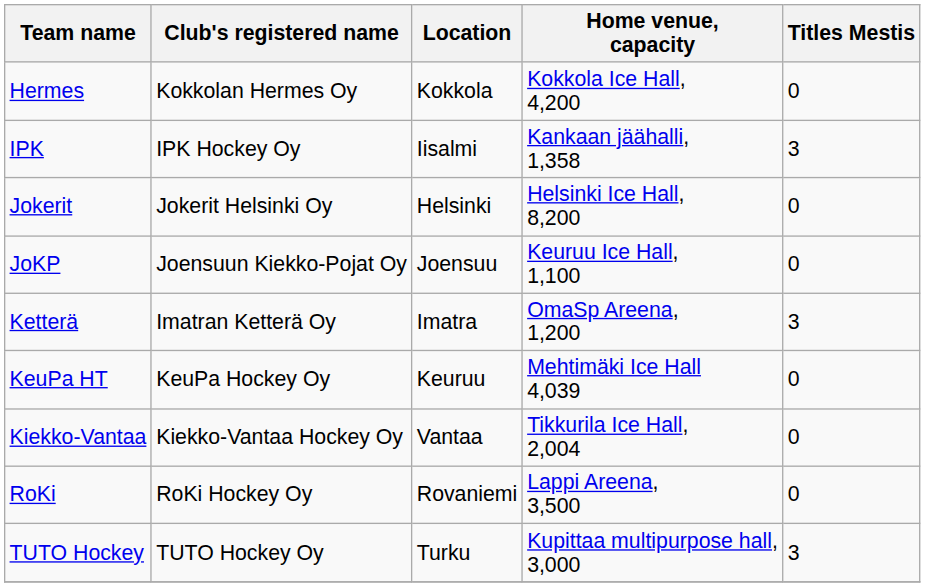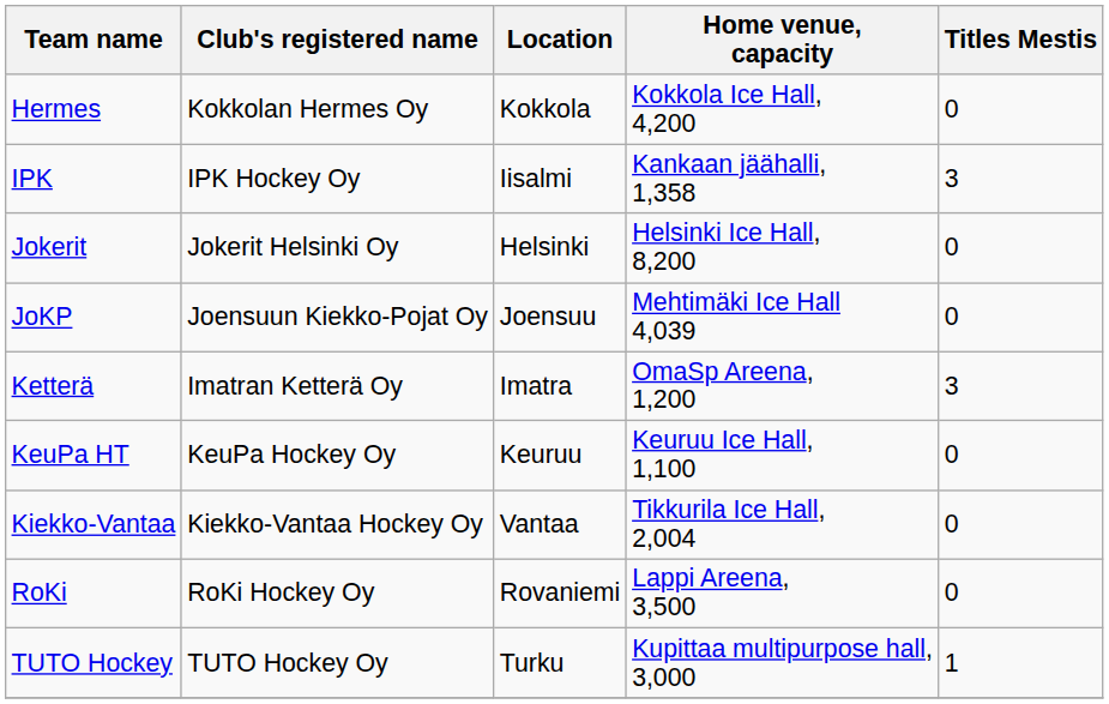JoKP | Home venue, capacity: Keuruu Ice Hall, 1,100 -> Mehtimäki Ice Hall 4,039
KeuPa HT | Home venue, capacity: Mehtimäki Ice Hall 4,039 -> Keuruu Ice Hall, 1,100
TUTO Hockey | Titles Mestis: 3 -> 1
